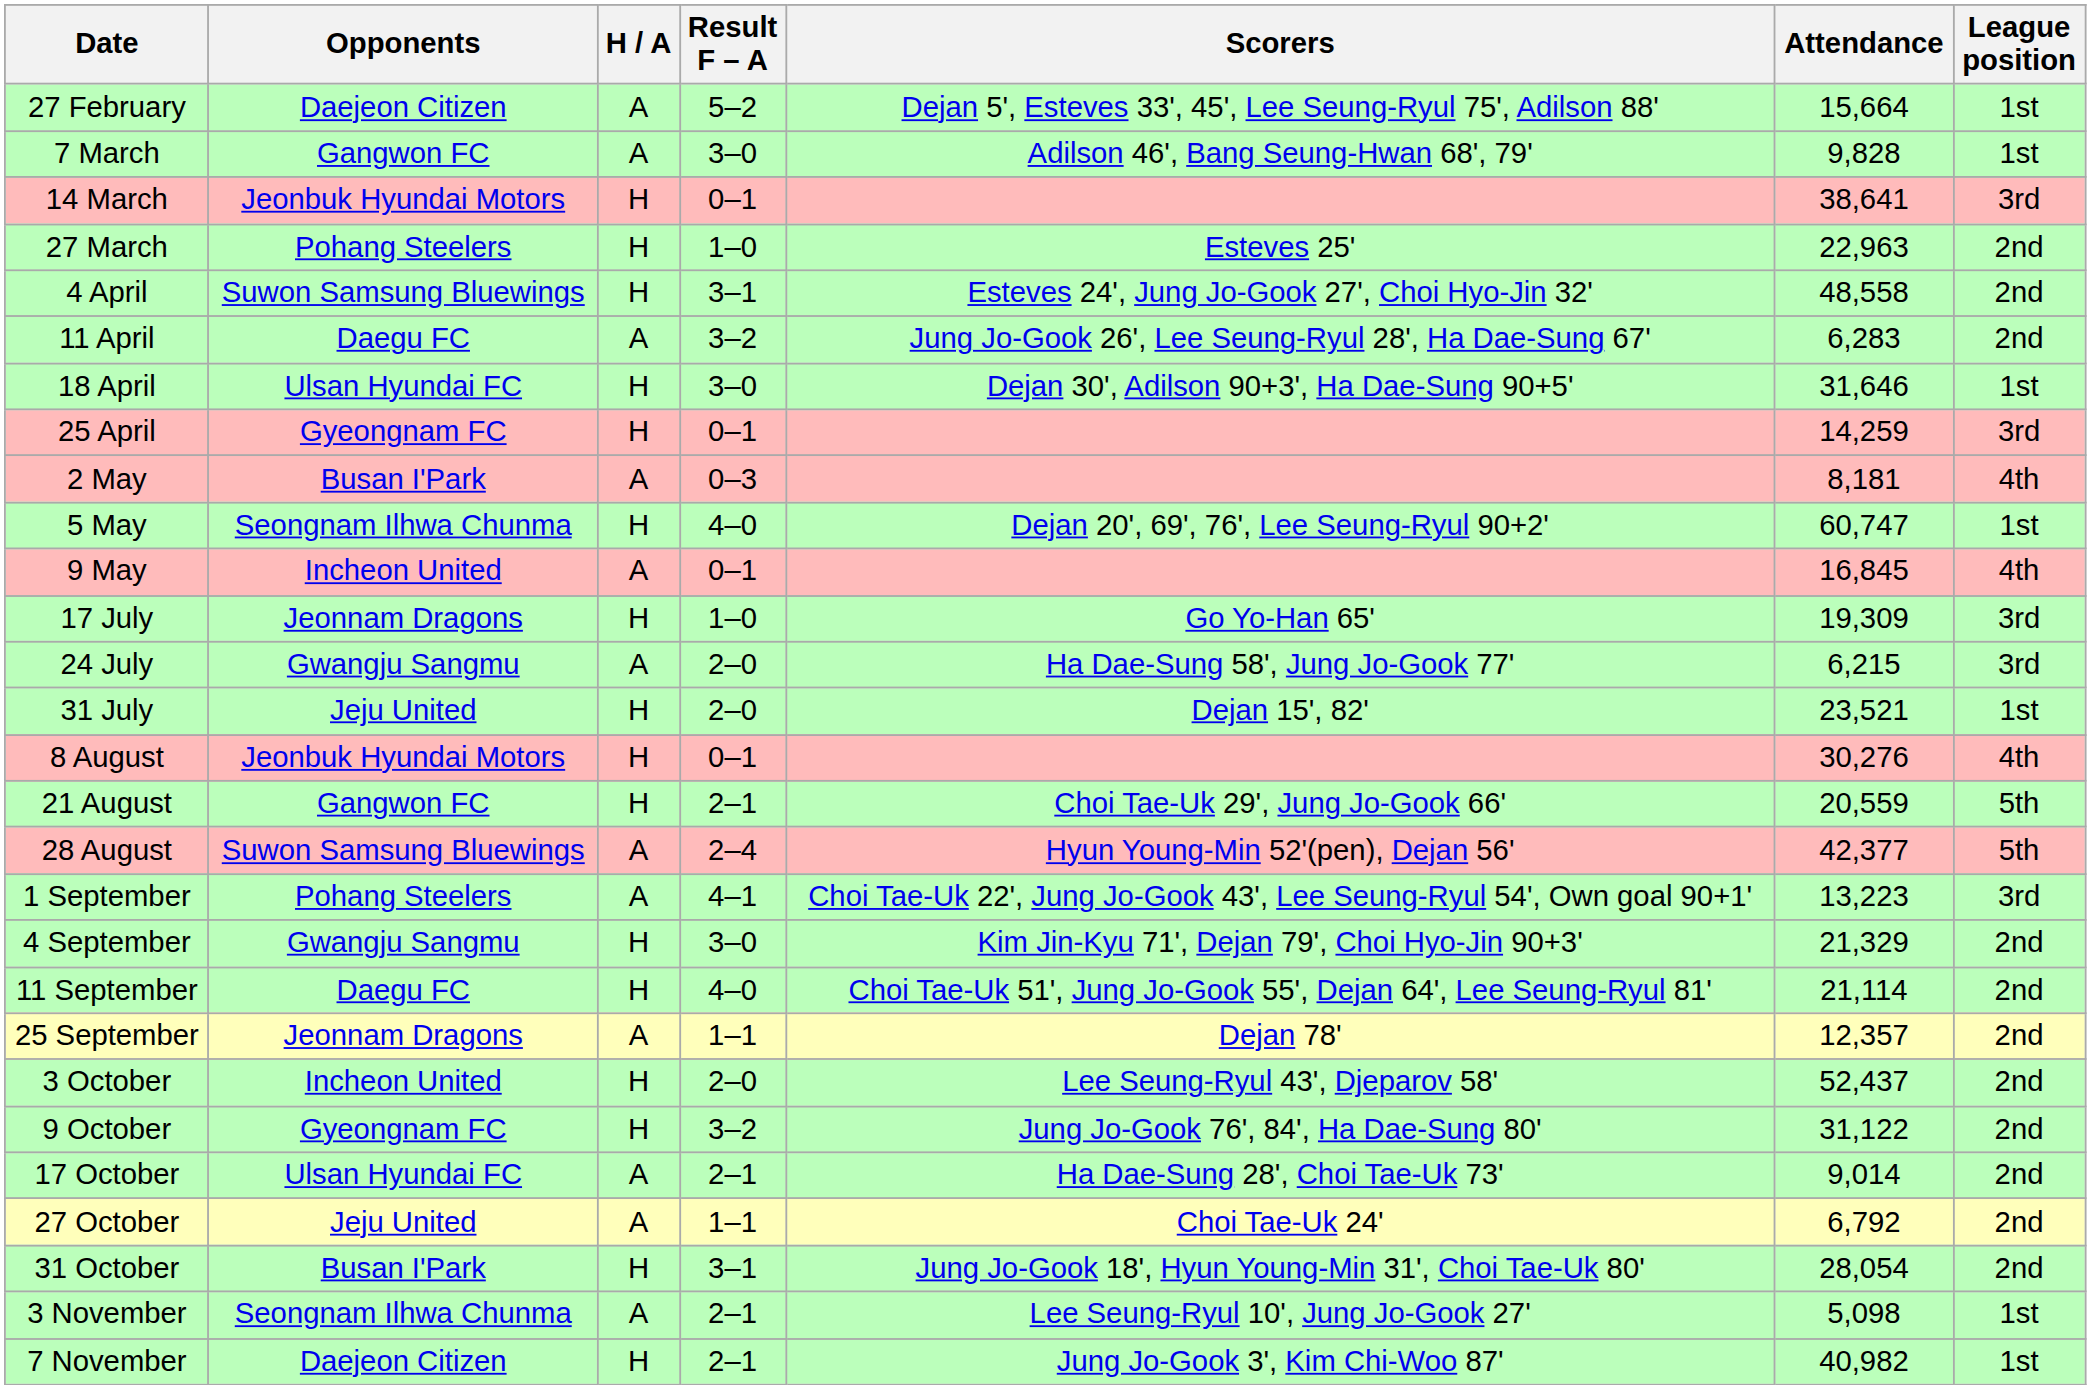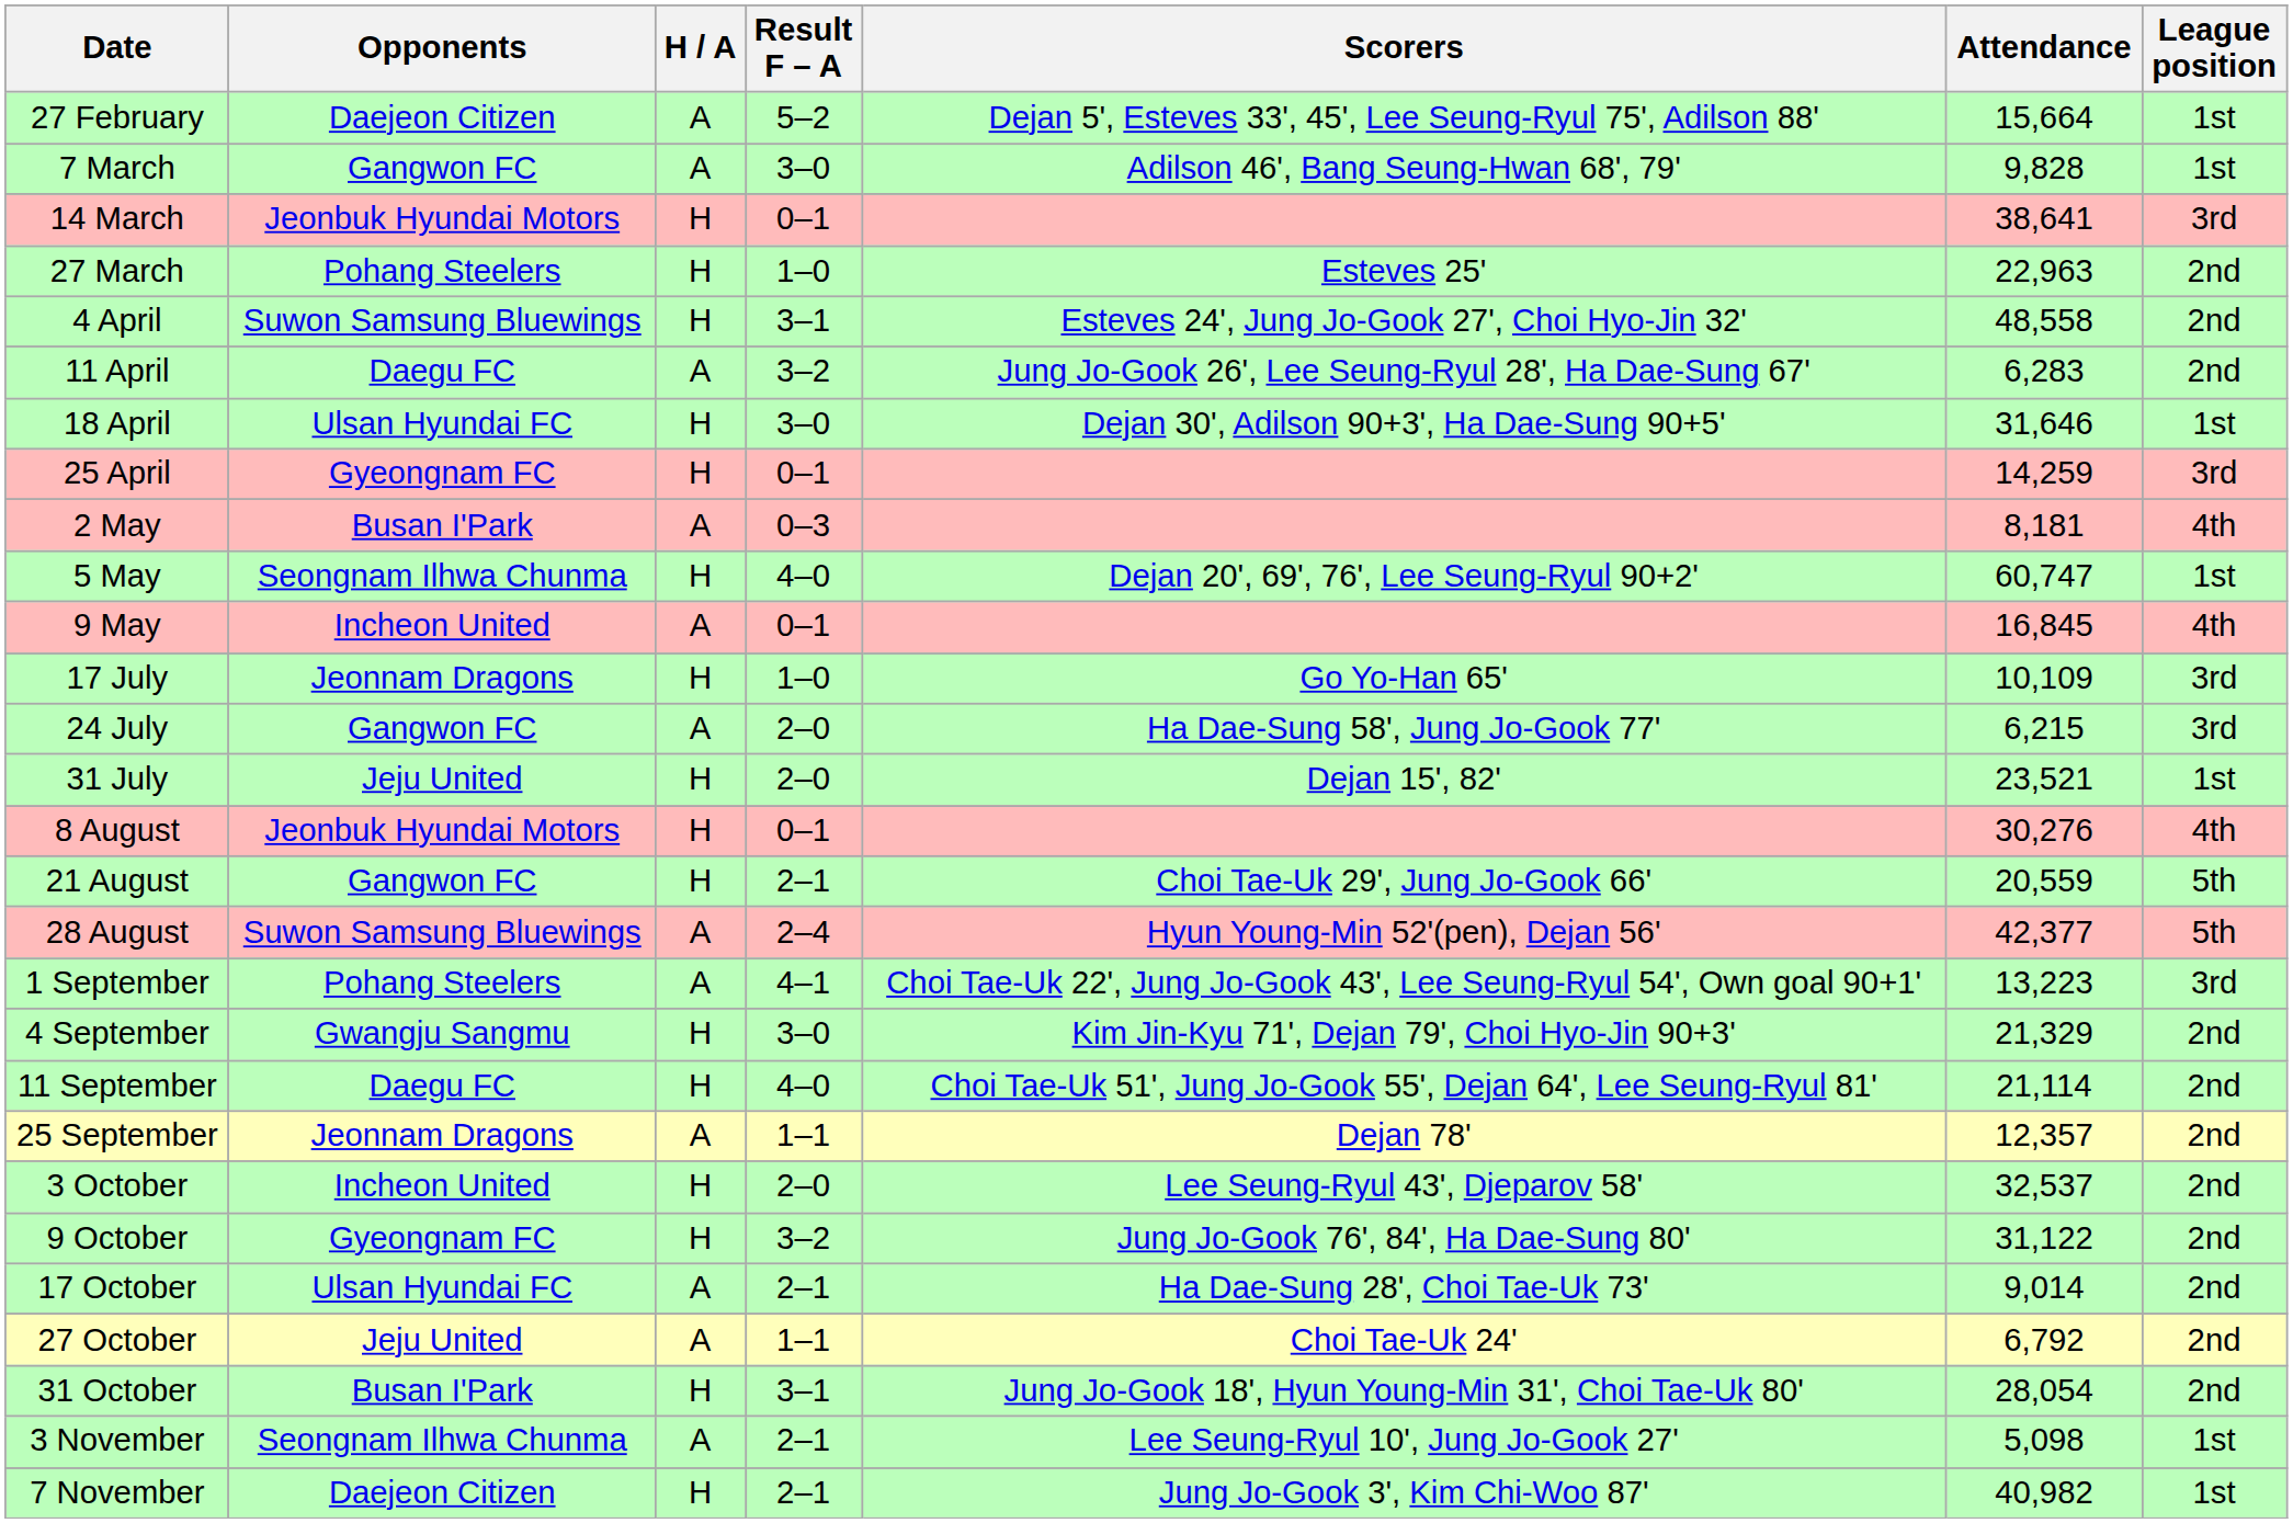17 July | Attendance: 19,309 -> 10,109
24 July | Opponents: Gwangju Sangmu -> Gangwon FC
3 October | Attendance: 52,437 -> 32,537
